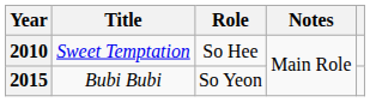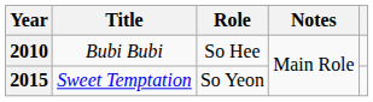2010 | Title: Sweet Temptation -> Bubi Bubi
2015 | Title: Bubi Bubi -> Sweet Temptation
